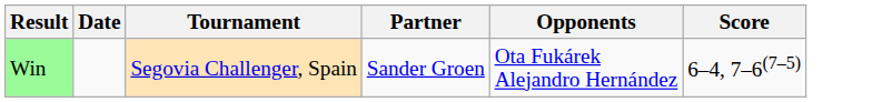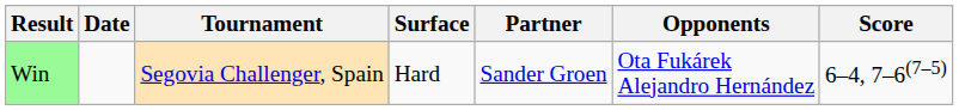+ column: Surface | Hard
